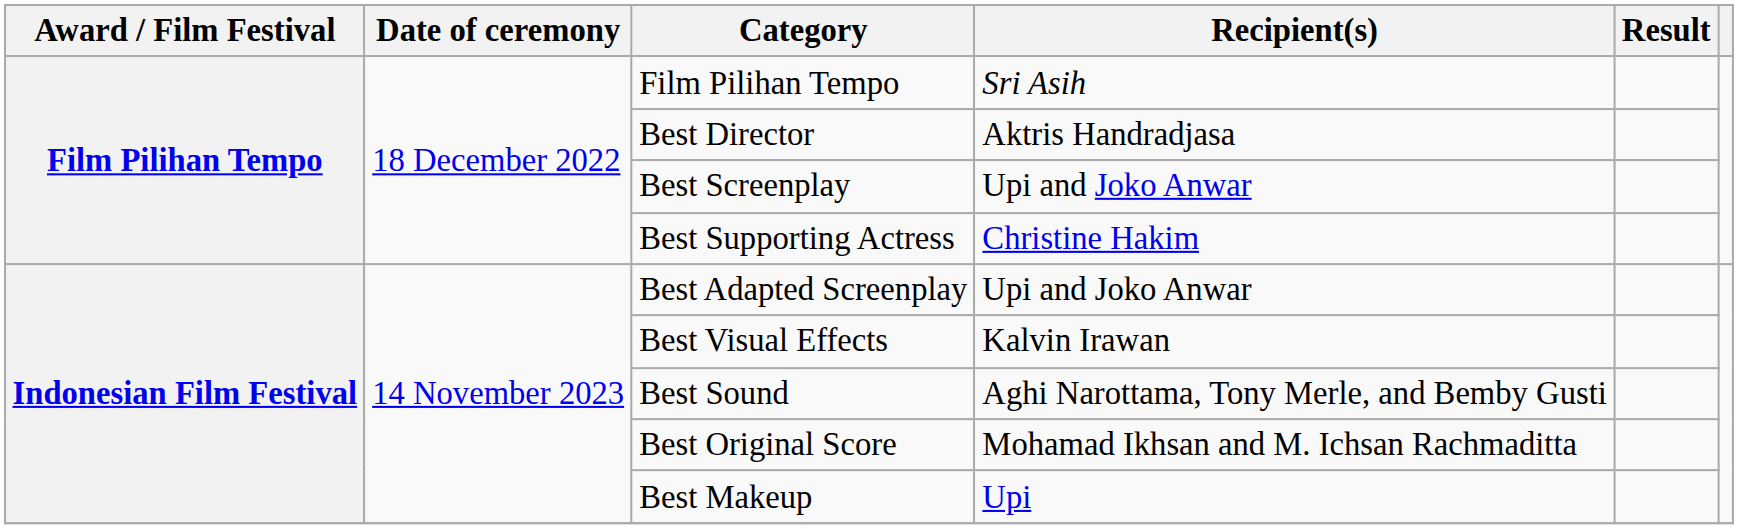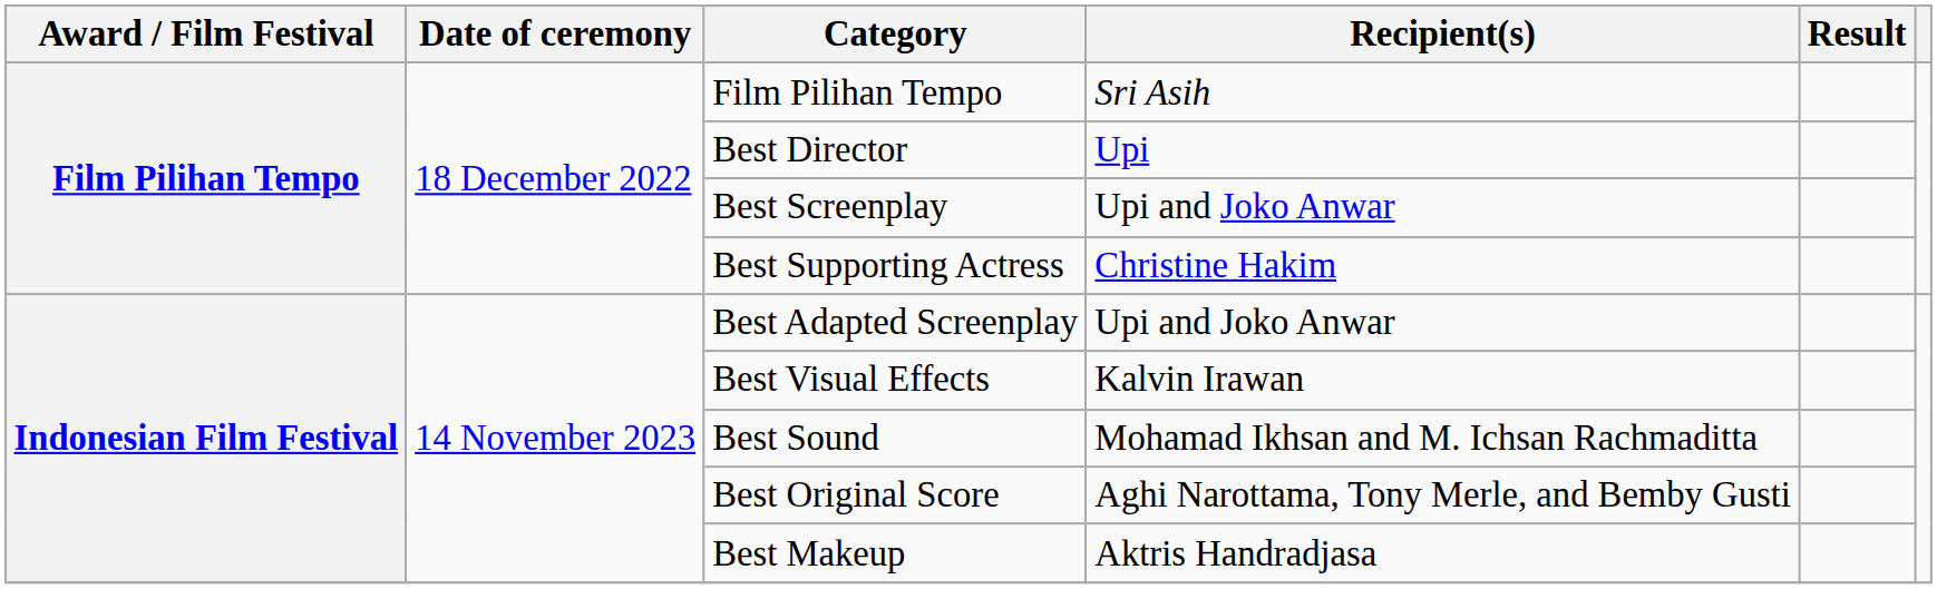Best Director | Recipient(s): Aktris Handradjasa -> Upi
Best Sound | Recipient(s): Aghi Narottama, Tony Merle, and Bemby Gusti -> Mohamad Ikhsan and M. Ichsan Rachmaditta
Best Original Score | Recipient(s): Mohamad Ikhsan and M. Ichsan Rachmaditta -> Aghi Narottama, Tony Merle, and Bemby Gusti
Best Makeup | Recipient(s): Upi -> Aktris Handradjasa
